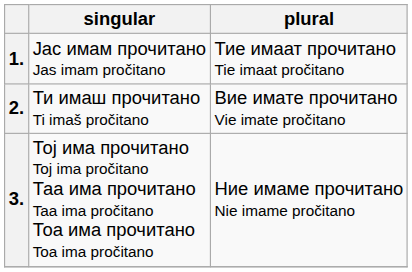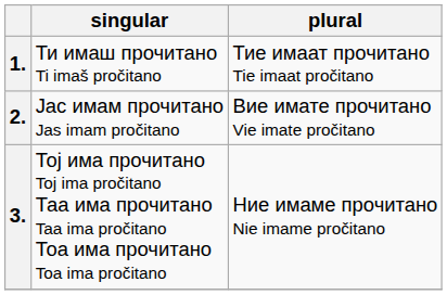1. | singular: Јас имам прочитано Jas imam pročitano -> Ти имаш прочитано Ti imaš pročitano
2. | singular: Ти имаш прочитано Ti imaš pročitano -> Јас имам прочитано Jas imam pročitano
